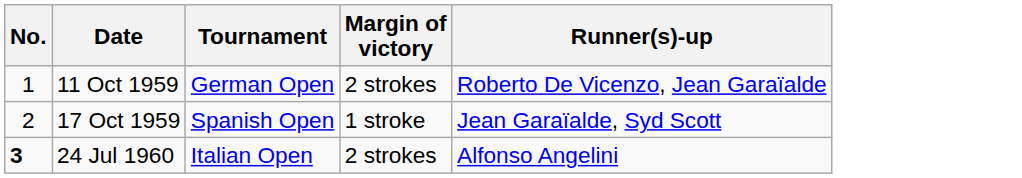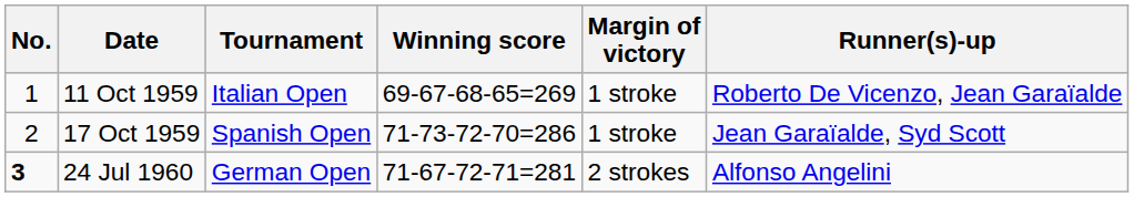+ column: Winning score | 69-67-68-65=269 | 71-73-72-70=286 | 71-67-72-71=281
11 Oct 1959 | Tournament: German Open -> Italian Open
11 Oct 1959 | Margin of victory: 2 strokes -> 1 stroke
24 Jul 1960 | Tournament: Italian Open -> German Open
